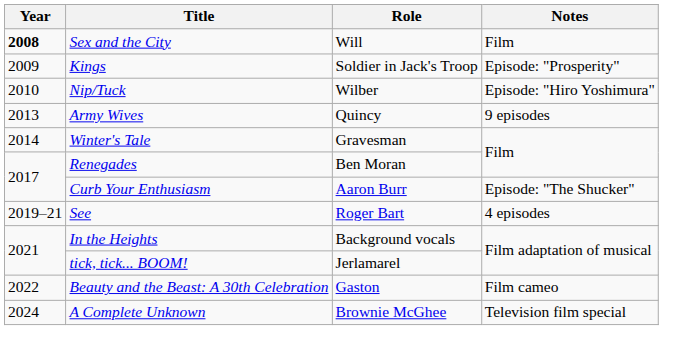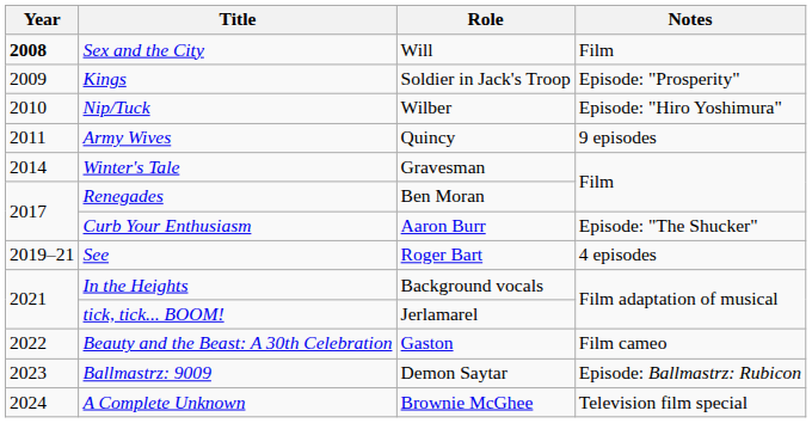Army Wives | Year: 2013 -> 2011
+ row: 2023 | Ballmastrz: 9009 | Demon Saytar | Episode: Ballmastrz: Rubicon
